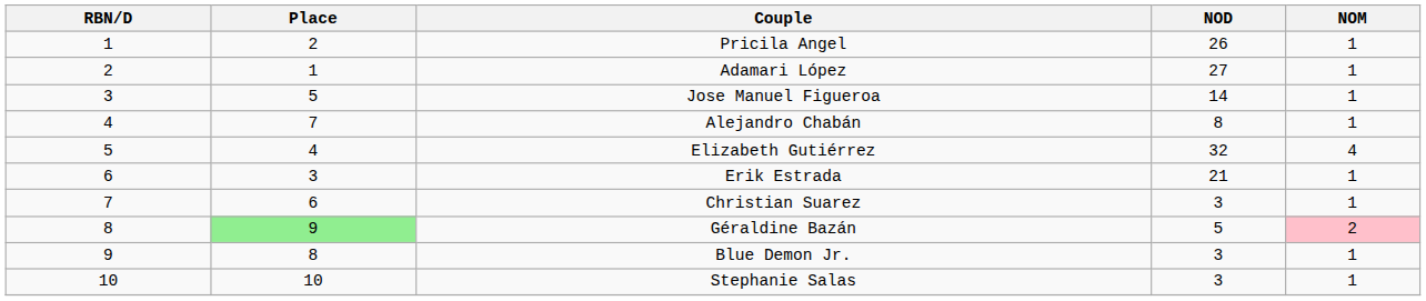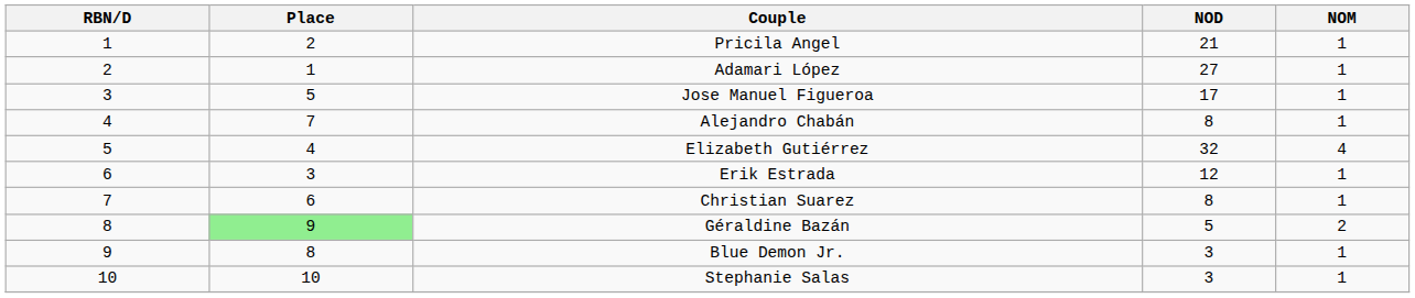Pricila Angel | NOD: 26 -> 21
Jose Manuel Figueroa | NOD: 14 -> 17
Erik Estrada | NOD: 21 -> 12
Christian Suarez | NOD: 3 -> 8
Géraldine Bazán | NOM: pink background -> no background
